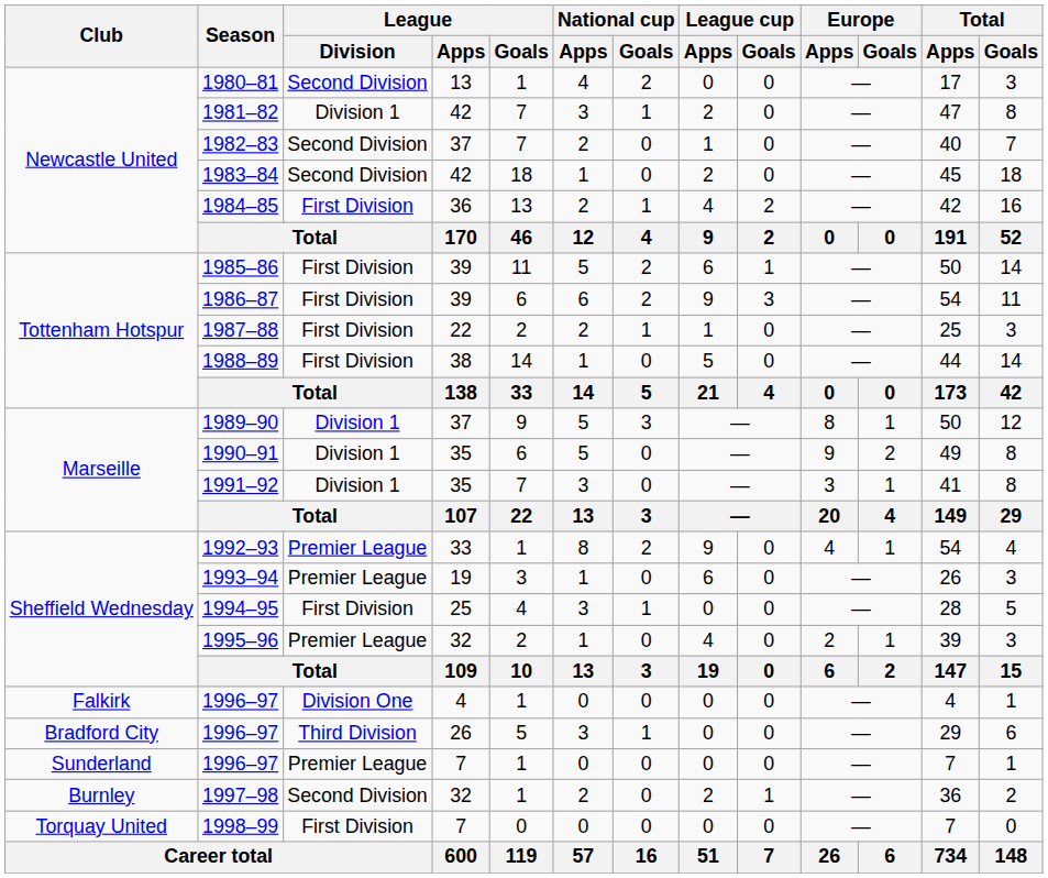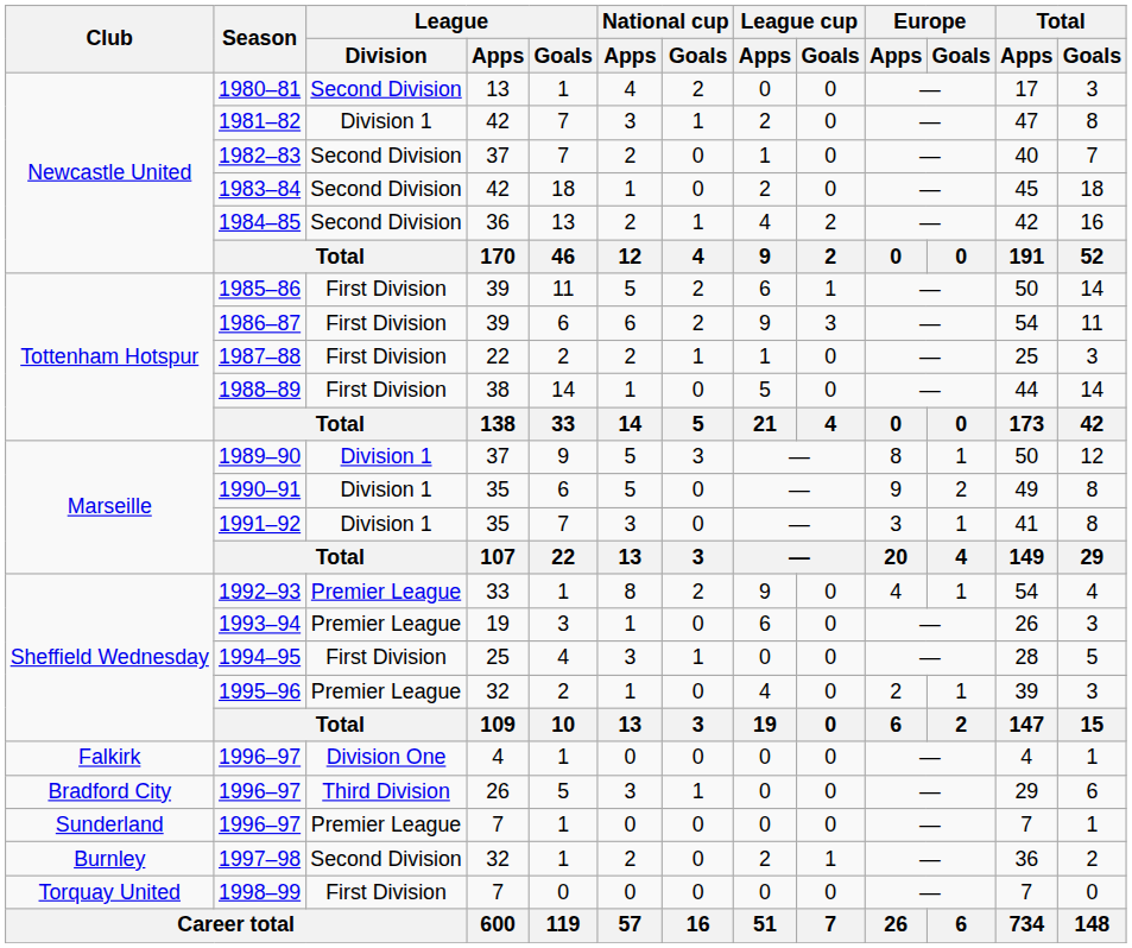1984–85 | League / Division: First Division -> Second Division
